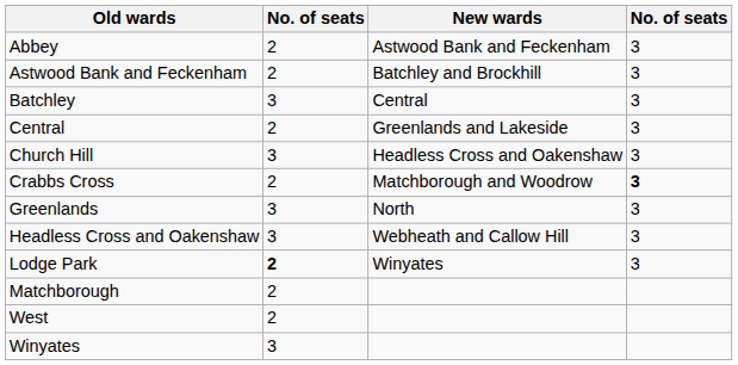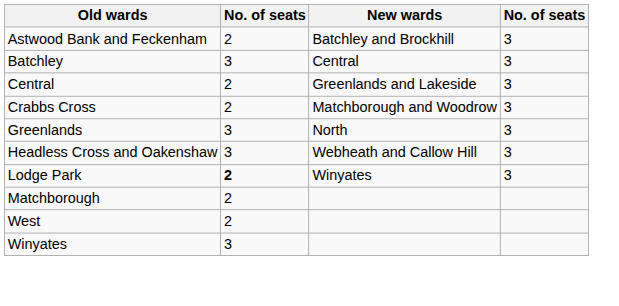- row: Abbey | 2 | Astwood Bank and Feckenham | 3
- row: Church Hill | 3 | Headless Cross and Oakenshaw | 3
Crabbs Cross | column 4: bold -> normal
